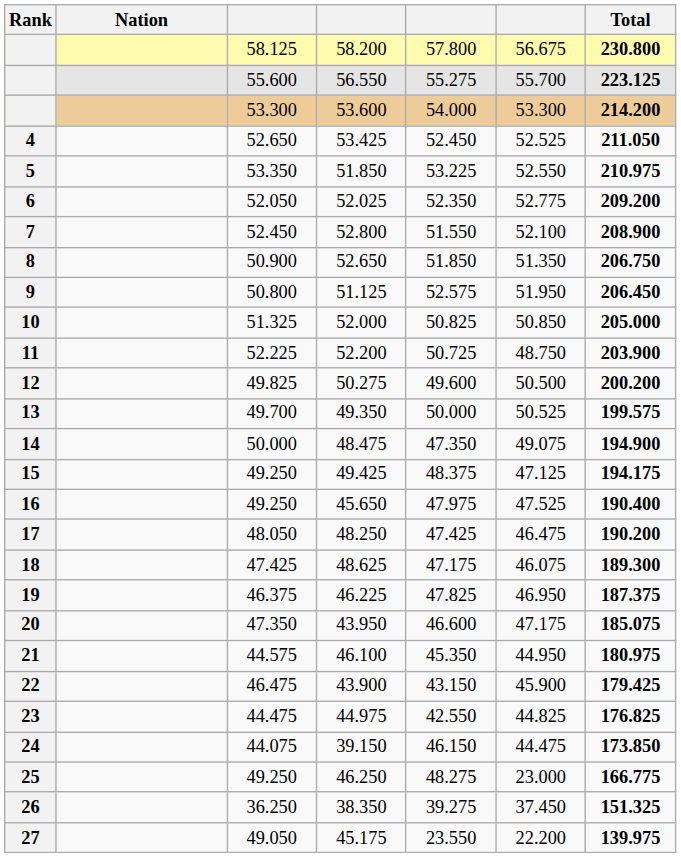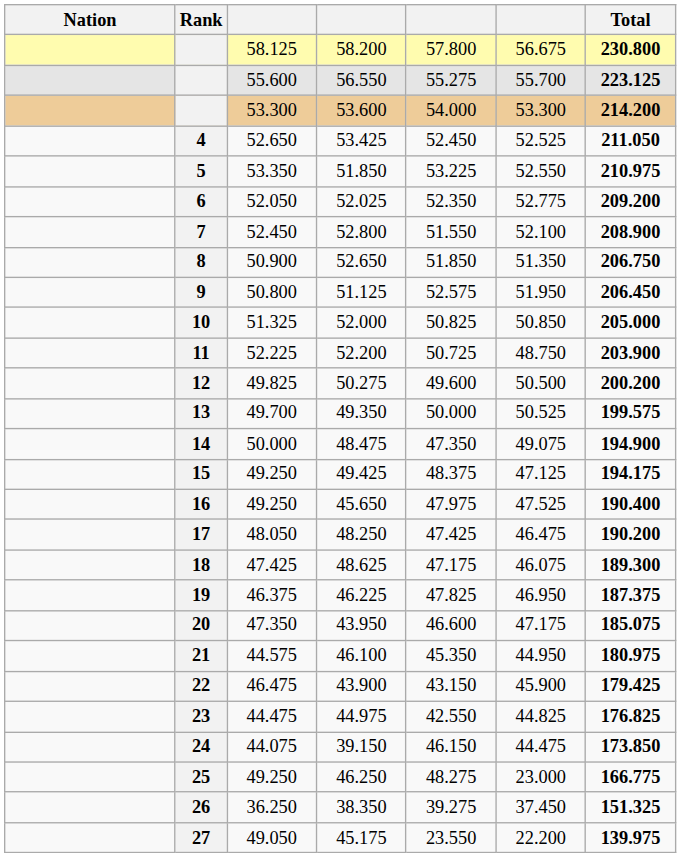columns swapped: Rank <-> Nation
